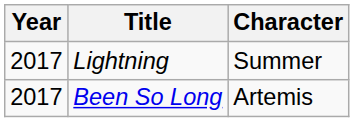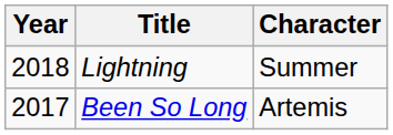Lightning | Year: 2017 -> 2018
